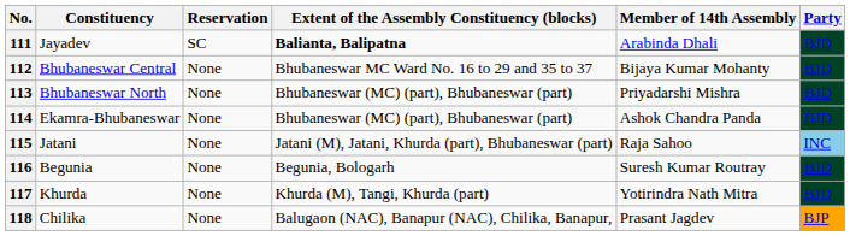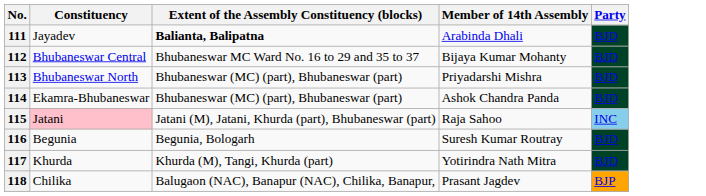- column: Reservation | SC | None | None | None | None | None | None | None
115 | Constituency: no background -> pink background
